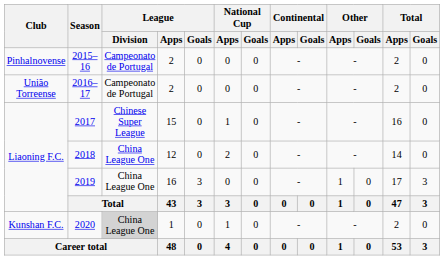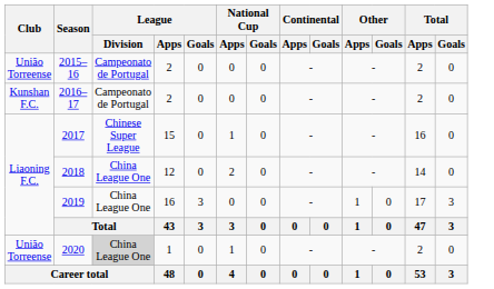2015–16 | Club: Pinhalnovense -> União Torreense
2016–17 | Club: União Torreense -> Kunshan F.C.
2020 | Club: Kunshan F.C. -> União Torreense
